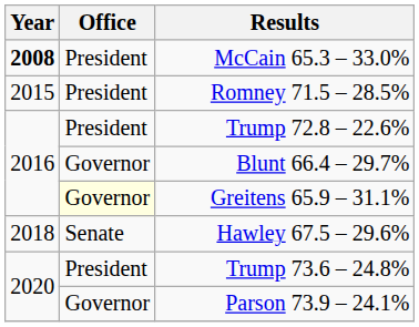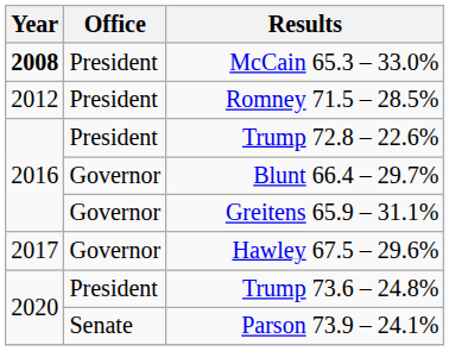Romney 71.5 – 28.5% | Year: 2015 -> 2012
Greitens 65.9 – 31.1% | Office: lightyellow background -> no background
Hawley 67.5 – 29.6% | Year: 2018 -> 2017
Hawley 67.5 – 29.6% | Office: Senate -> Governor
Parson 73.9 – 24.1% | Office: Governor -> Senate
